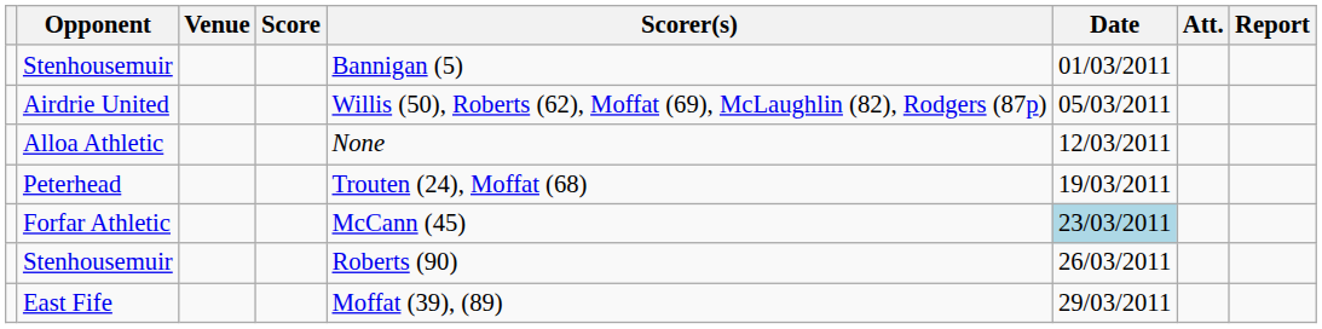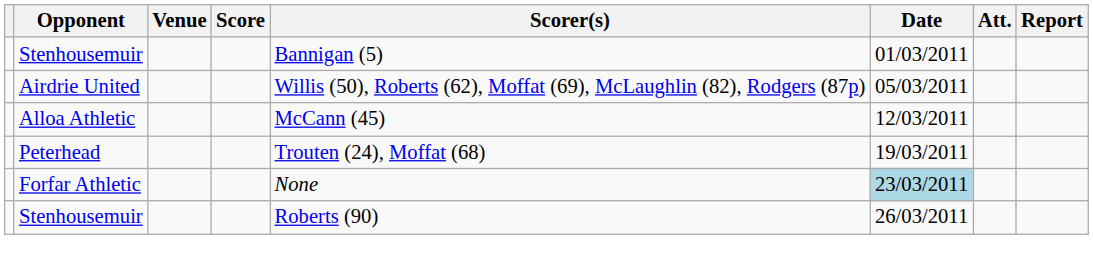Alloa Athletic | Scorer(s): None -> McCann (45)
Forfar Athletic | Scorer(s): McCann (45) -> None
- row: East Fife | Moffat (39), (89) | 29/03/2011
